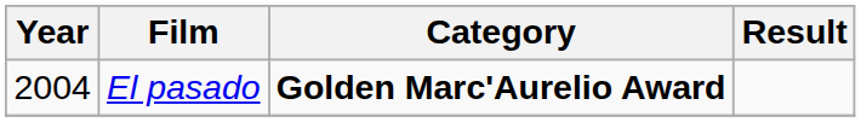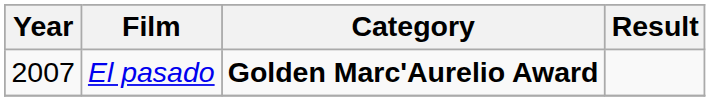El pasado | Year: 2004 -> 2007
